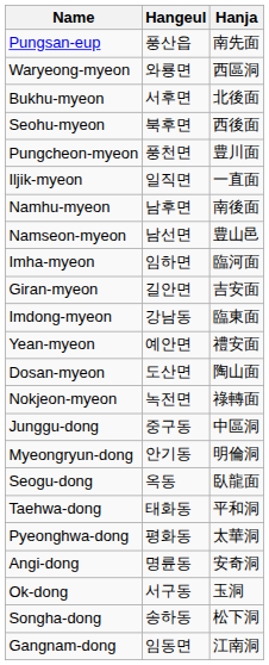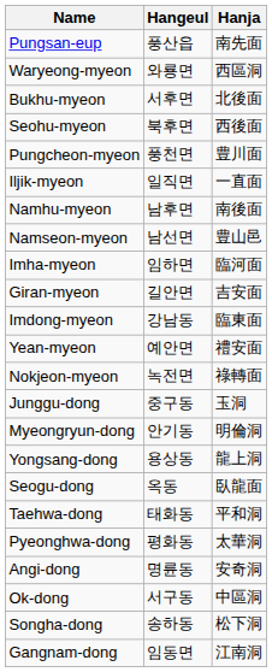- row: Dosan-myeon | 도산면 | 陶山面
Junggu-dong | Hanja: 中區洞 -> 玉洞
+ row: Yongsang-dong | 용상동 | 龍上洞
Ok-dong | Hanja: 玉洞 -> 中區洞
